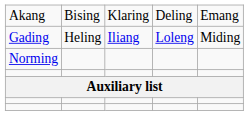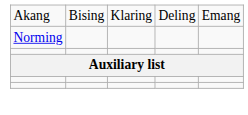- row: Gading | Heling | Iliang | Loleng | Miding
